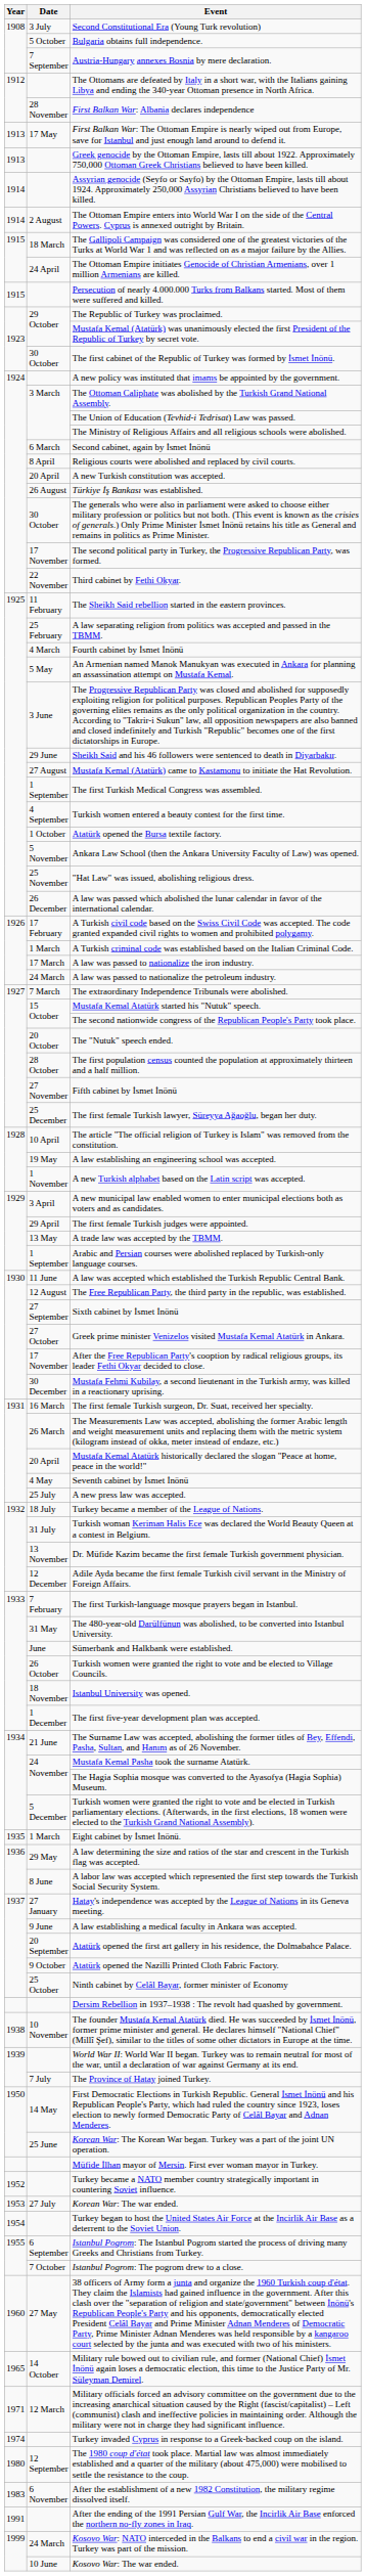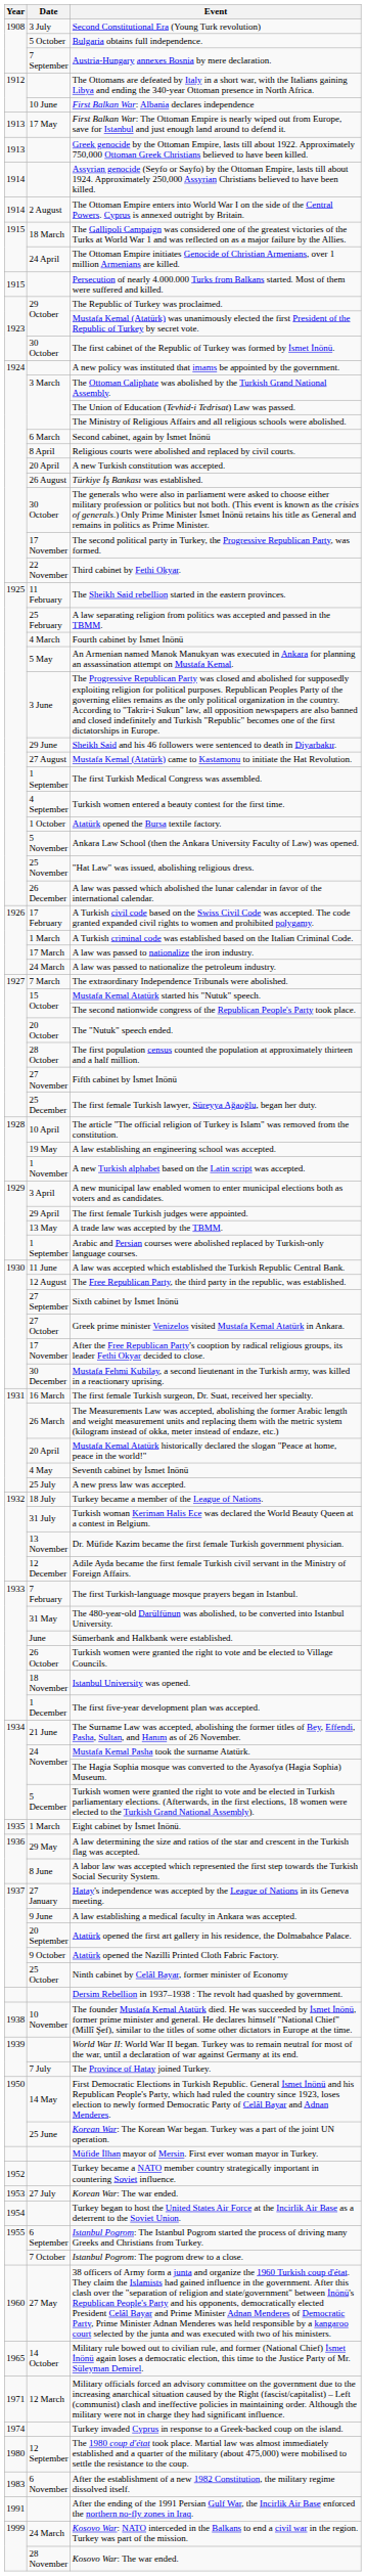First Balkan War: Albania declares independence | Date: 28 November -> 10 June
Kosovo War: The war ended. | Date: 10 June -> 28 November
